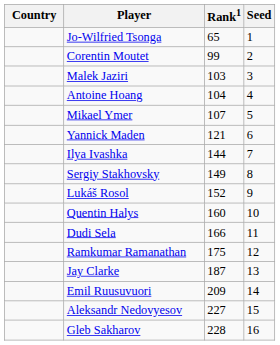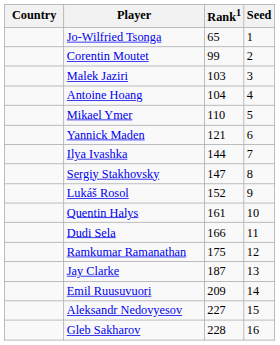Mikael Ymer | Rank1: 107 -> 110
Sergiy Stakhovsky | Rank1: 149 -> 147
Quentin Halys | Rank1: 160 -> 161
